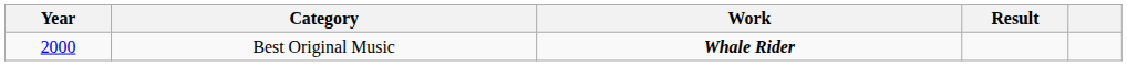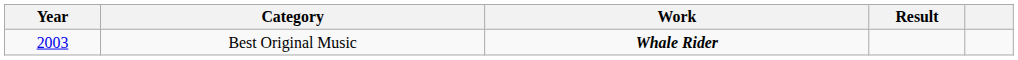Best Original Music | Year: 2000 -> 2003
